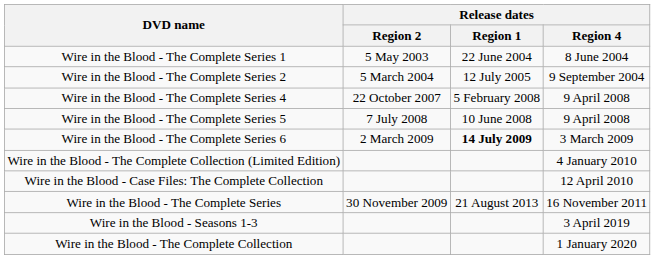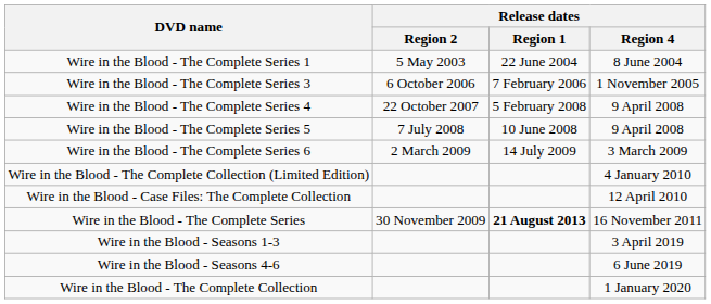- row: Wire in the Blood - The Complete Series 2 | 5 March 2004 | 12 July 2005 | 9 September 2004
+ row: Wire in the Blood - The Complete Series 3 | 6 October 2006 | 7 February 2006 | 1 November 2005
Wire in the Blood - The Complete Series 6 | Release dates / Region 1: bold -> normal
Wire in the Blood - The Complete Series | Release dates / Region 1: normal -> bold
+ row: Wire in the Blood - Seasons 4-6 | 6 June 2019
